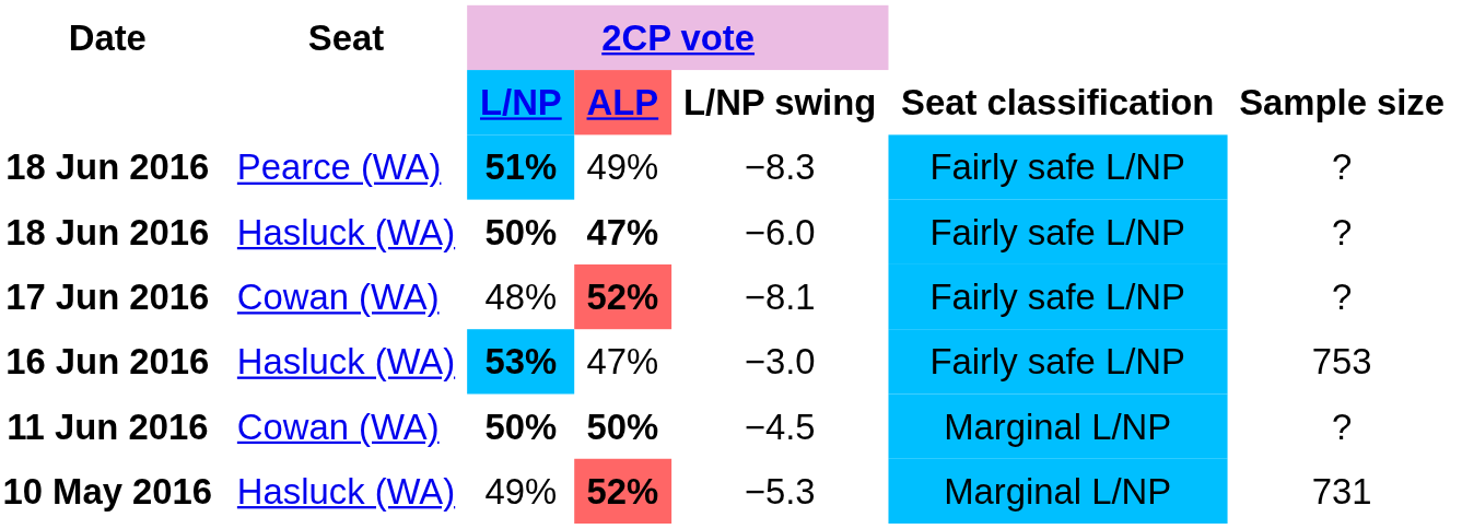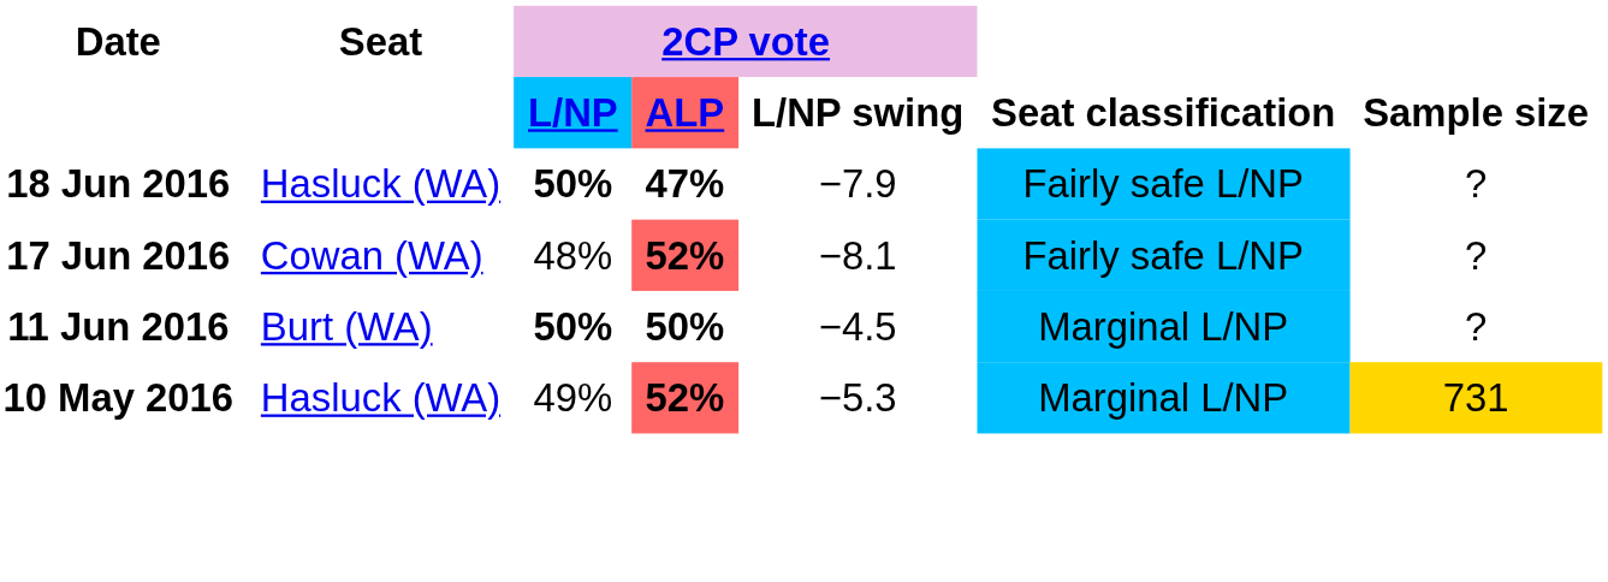- row: 18 Jun 2016 | Pearce (WA) | 51% | 49% | −8.3 | Fairly safe L/NP | ?
18 Jun 2016 / 50% | 2CP vote / L/NP swing: −6.0 -> −7.9
- row: 16 Jun 2016 | Hasluck (WA) | 53% | 47% | −3.0 | Fairly safe L/NP | 753
11 Jun 2016 | Seat: Cowan (WA) -> Burt (WA)
10 May 2016 | Sample size: no background -> gold background
